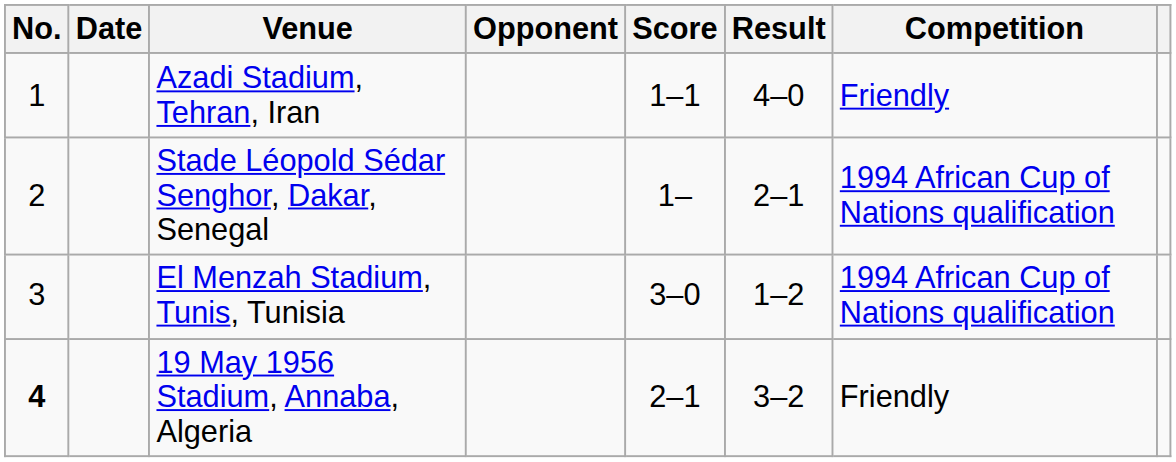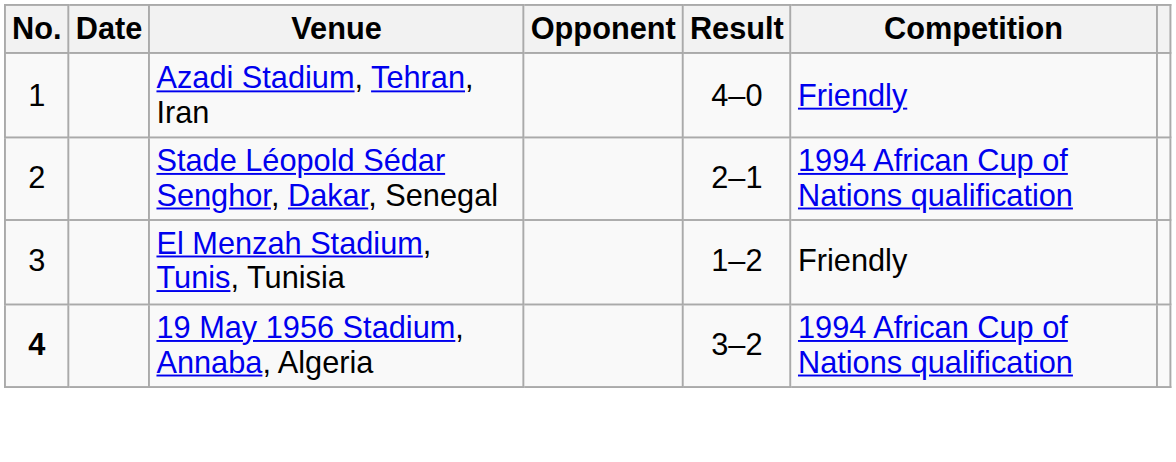- column: Score | 1–1 | 1– | 3–0 | 2–1
El Menzah Stadium, Tunis, Tunisia | Competition: 1994 African Cup of Nations qualification -> Friendly
19 May 1956 Stadium, Annaba, Algeria | Competition: Friendly -> 1994 African Cup of Nations qualification
